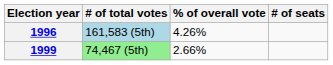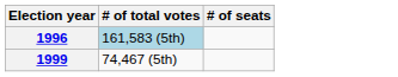- column: % of overall vote | 4.26% | 2.66%
1999 | # of total votes: lightgreen background -> no background
